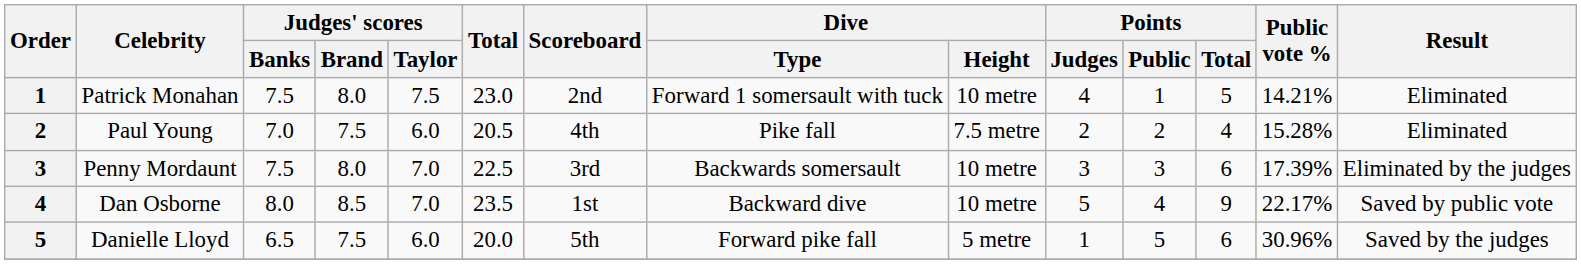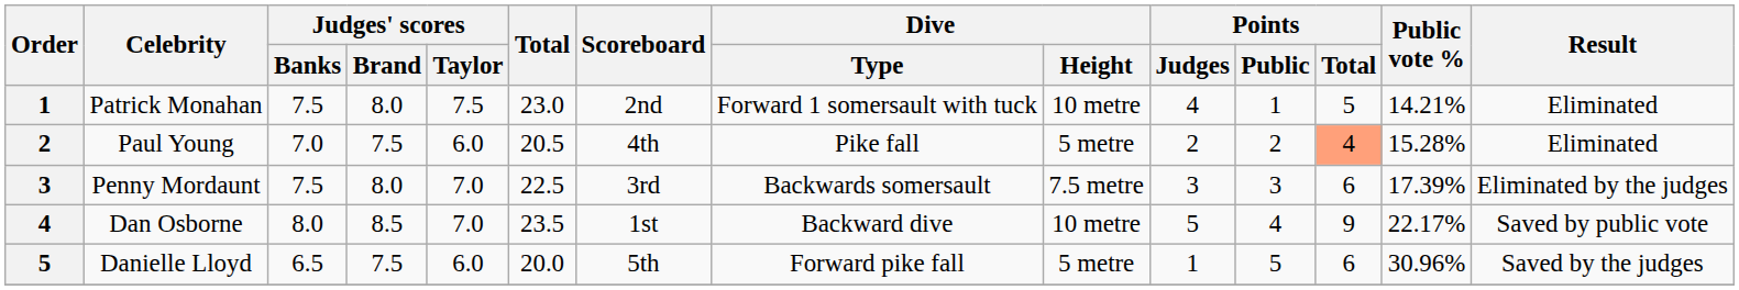Paul Young | Dive / Height: 7.5 metre -> 5 metre
Paul Young | Points / Total: no background -> lightsalmon background
Penny Mordaunt | Dive / Height: 10 metre -> 7.5 metre
